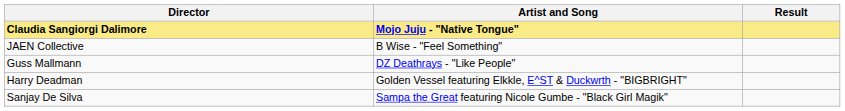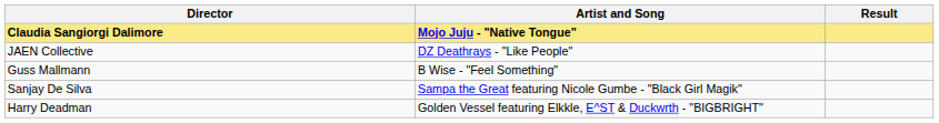JAEN Collective | Artist and Song: B Wise - "Feel Something" -> DZ Deathrays - "Like People"
Guss Mallmann | Artist and Song: DZ Deathrays - "Like People" -> B Wise - "Feel Something"
rows swapped: Harry Deadman <-> Sanjay De Silva
